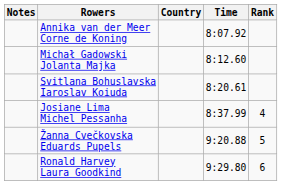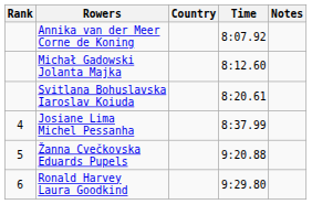columns swapped: Rank <-> Notes
